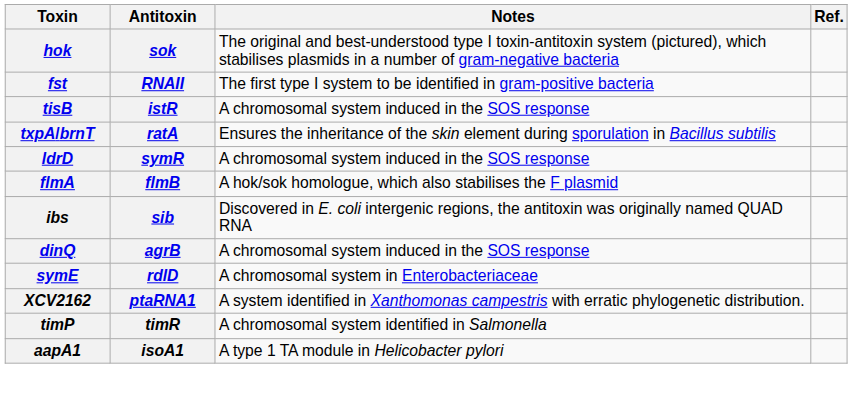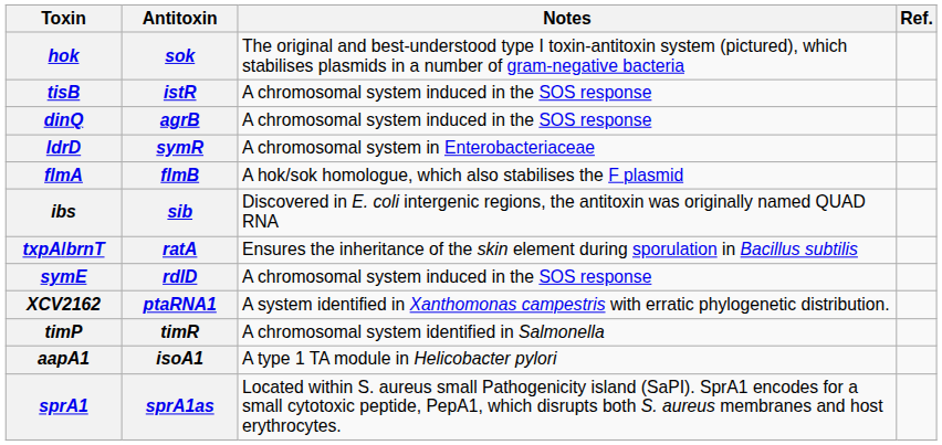- row: fst | RNAII | The first type I system to be identified in gram-positive bacteria
rows swapped: dinQ <-> txpA/brnT
ldrD | Notes: A chromosomal system induced in the SOS response -> A chromosomal system in Enterobacteriaceae
symE | Notes: A chromosomal system in Enterobacteriaceae -> A chromosomal system induced in the SOS response
+ row: sprA1 | sprA1as | Located within S. aureus small Pathogenicity island (SaPI). SprA1 encodes for a small cytotoxic peptide, PepA1, which disrupts both S. aureus membranes and host erythrocytes.
